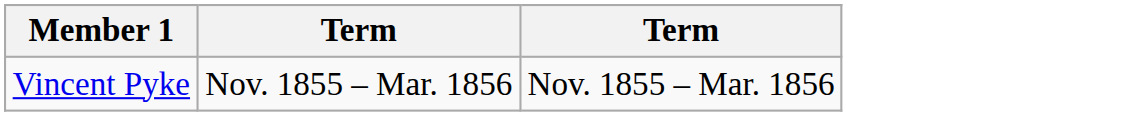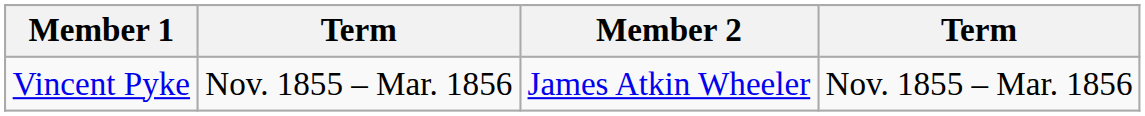+ column: Member 2 | James Atkin Wheeler
